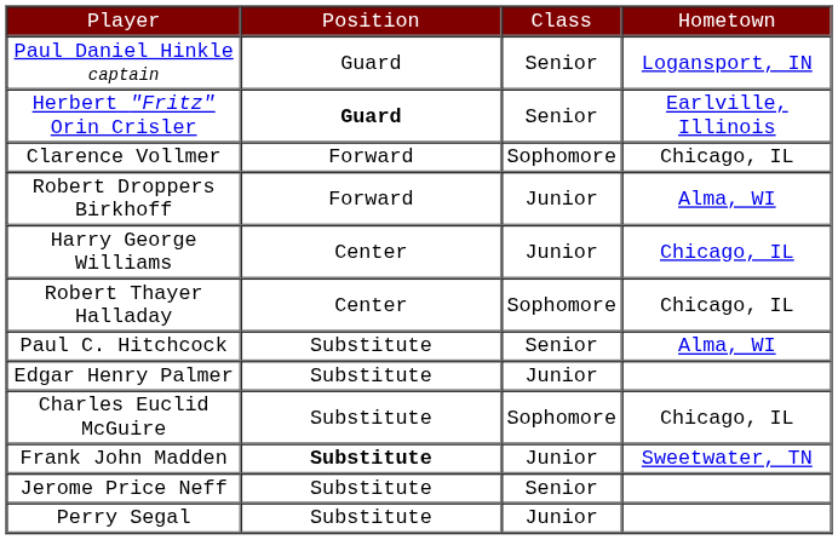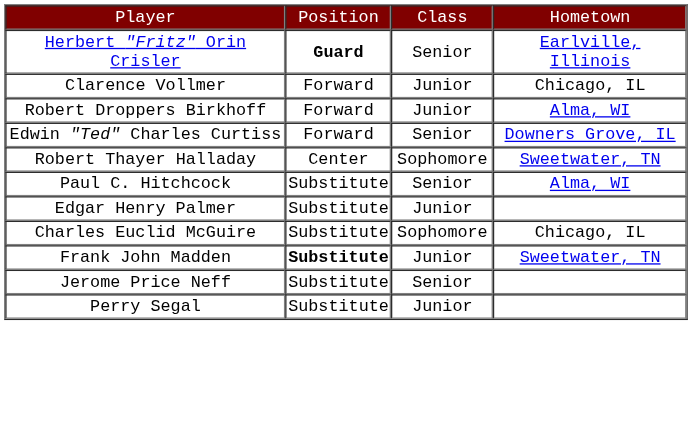- row: Paul Daniel Hinkle captain | Guard | Senior | Logansport, IN
Clarence Vollmer | column 3: Sophomore -> Junior
+ row: Edwin "Ted" Charles Curtiss | Forward | Senior | Downers Grove, IL
- row: Harry George Williams | Center | Junior | Chicago, IL
Robert Thayer Halladay | column 4: Chicago, IL -> Sweetwater, TN
